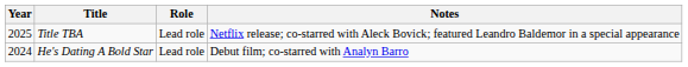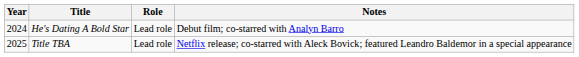rows swapped: He's Dating A Bold Star <-> Title TBA
